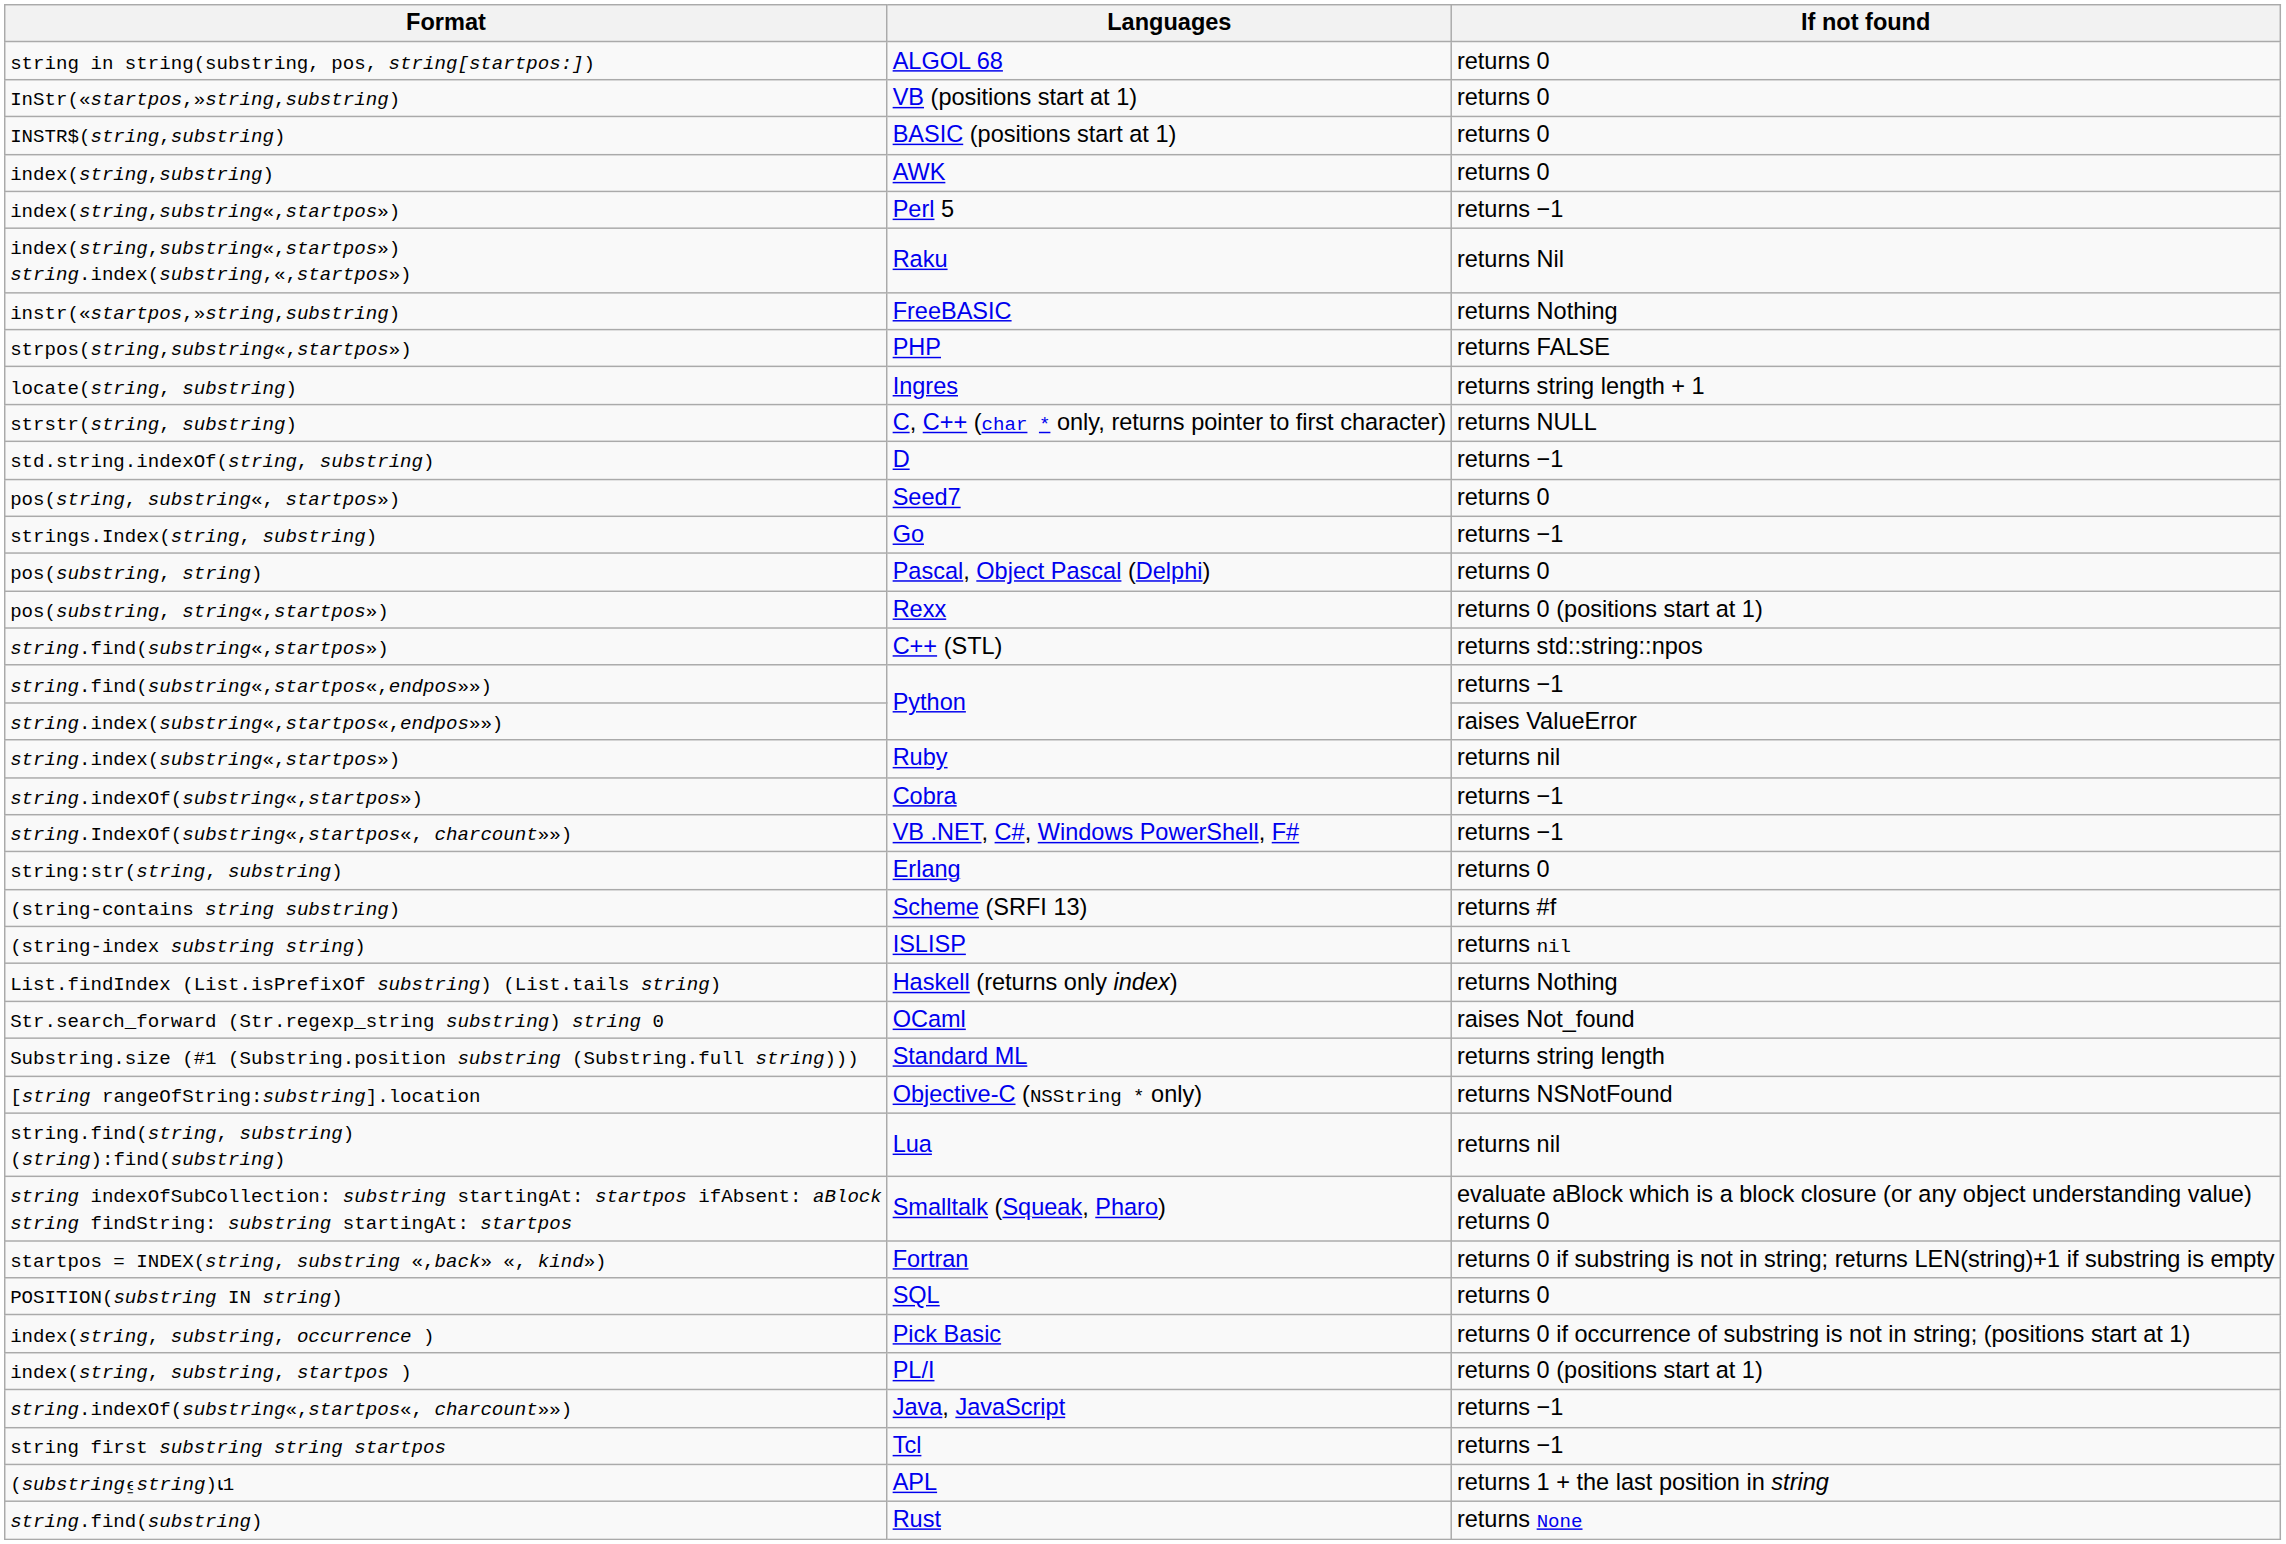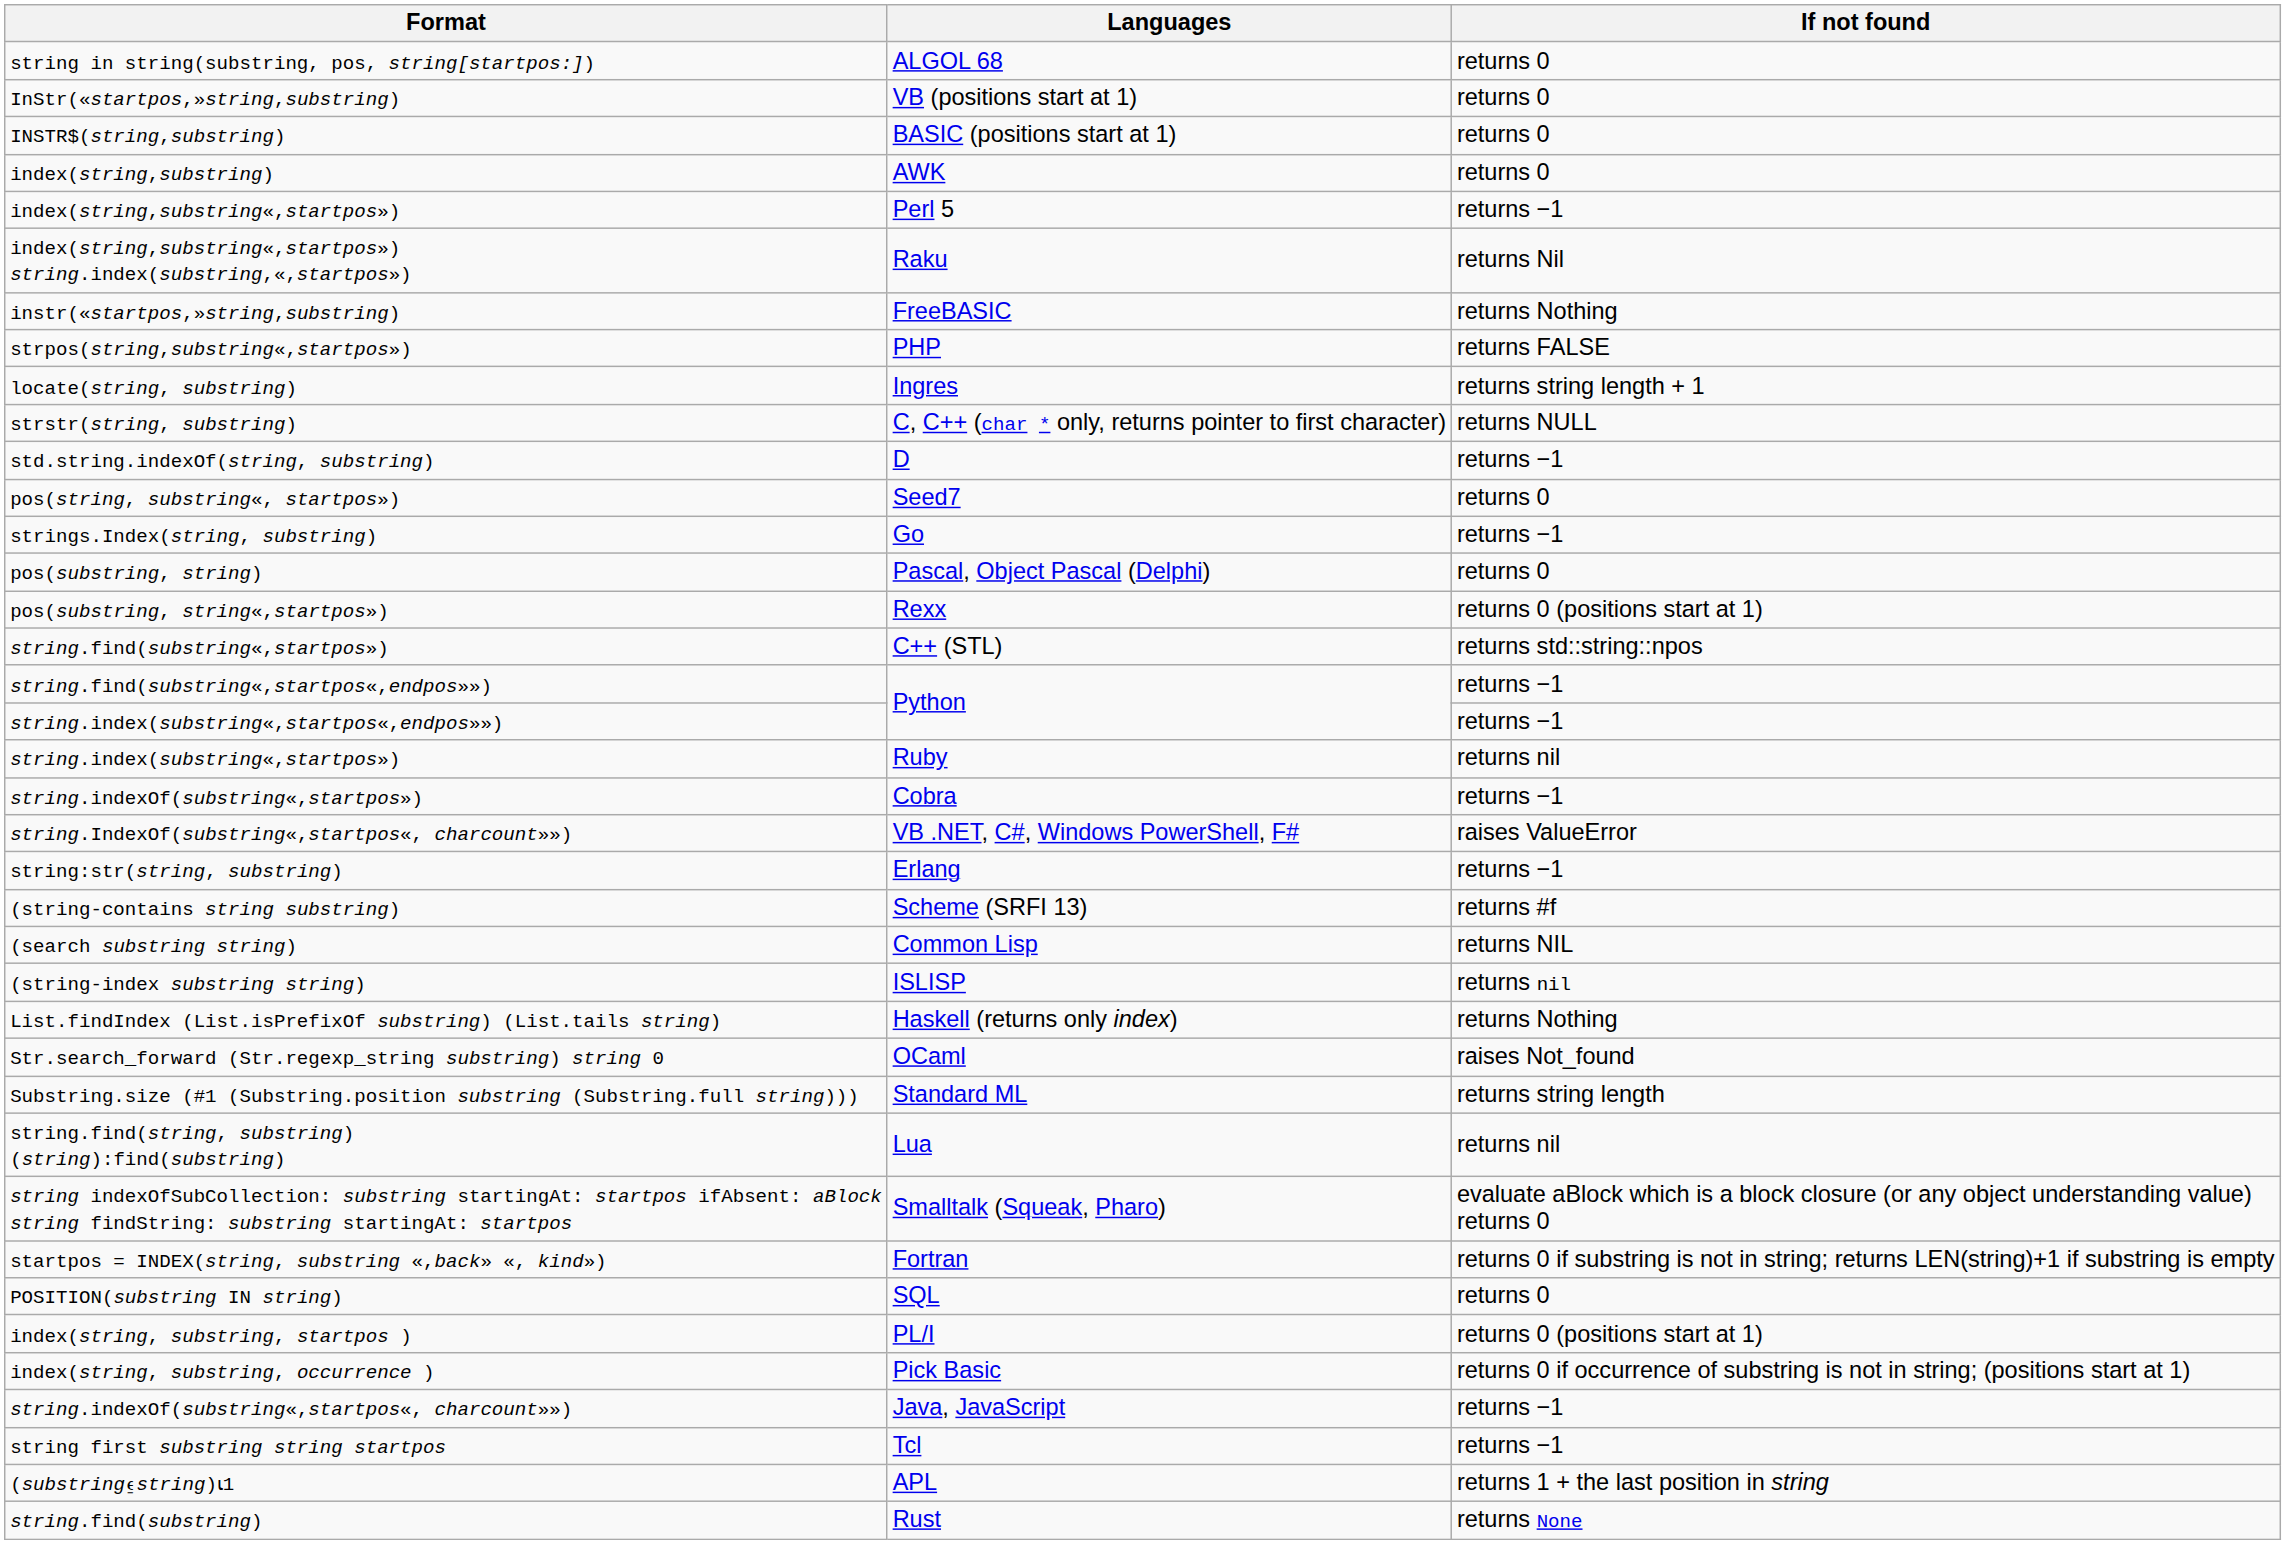string.index(substring«,startpos«,endpos»») | If not found: raises ValueError -> returns −1
string.IndexOf(substring«,startpos«, charcount»») | If not found: returns −1 -> raises ValueError
string:str(string, substring) | If not found: returns 0 -> returns −1
+ row: (search substring string) | Common Lisp | returns NIL
- row: [string rangeOfString:substring].location | Objective-C (NSString * only) | returns NSNotFound
rows swapped: index(string, substring, startpos ) <-> index(string, substring, occurrence )
